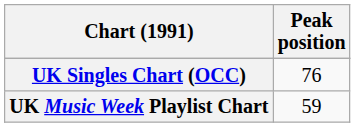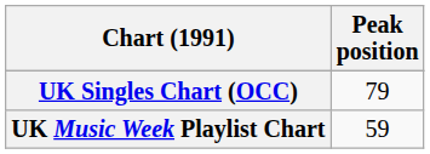UK Singles Chart (OCC) | Peak position: 76 -> 79
